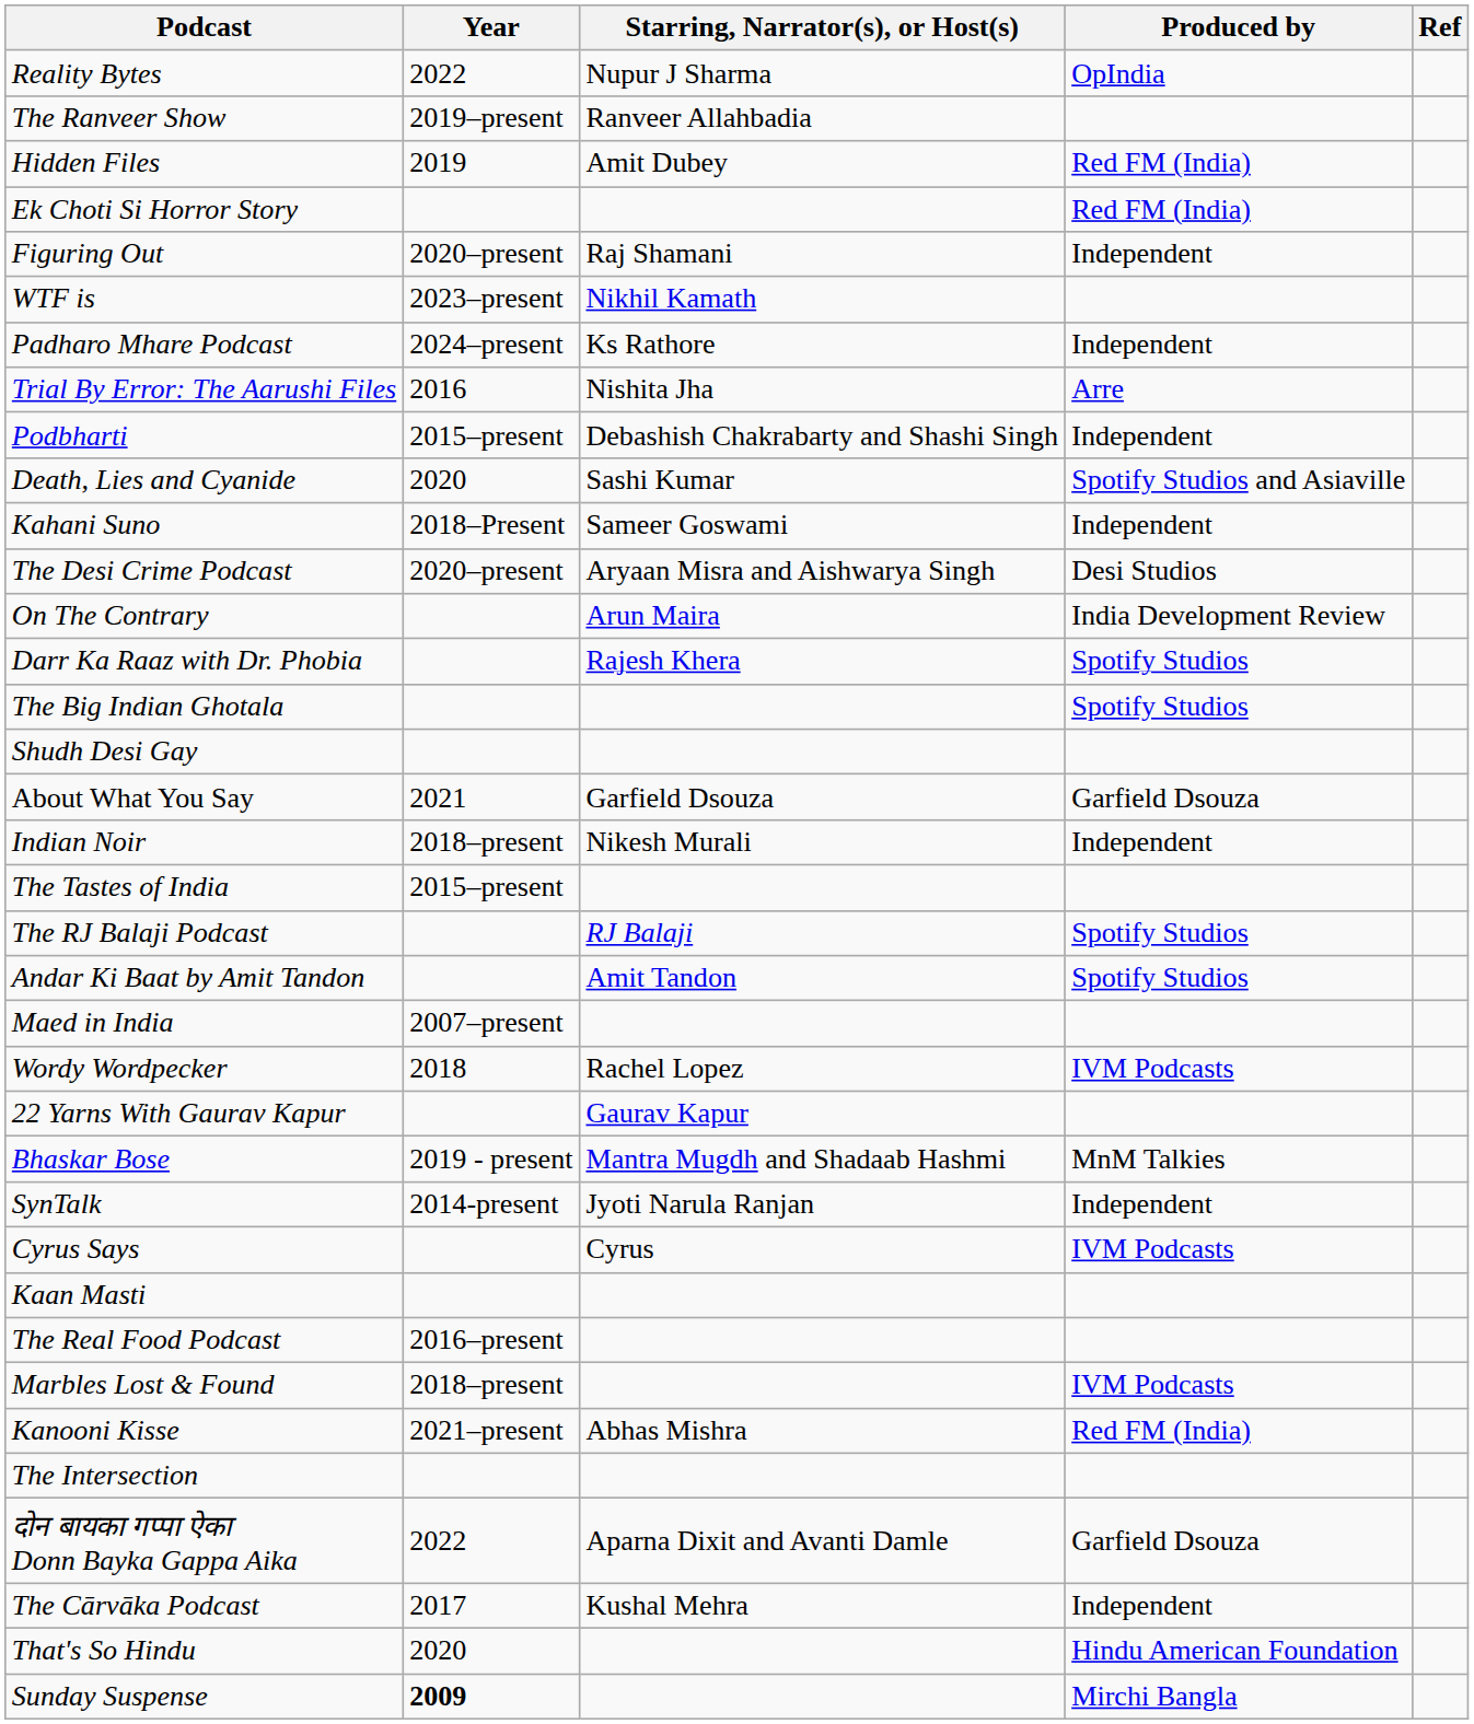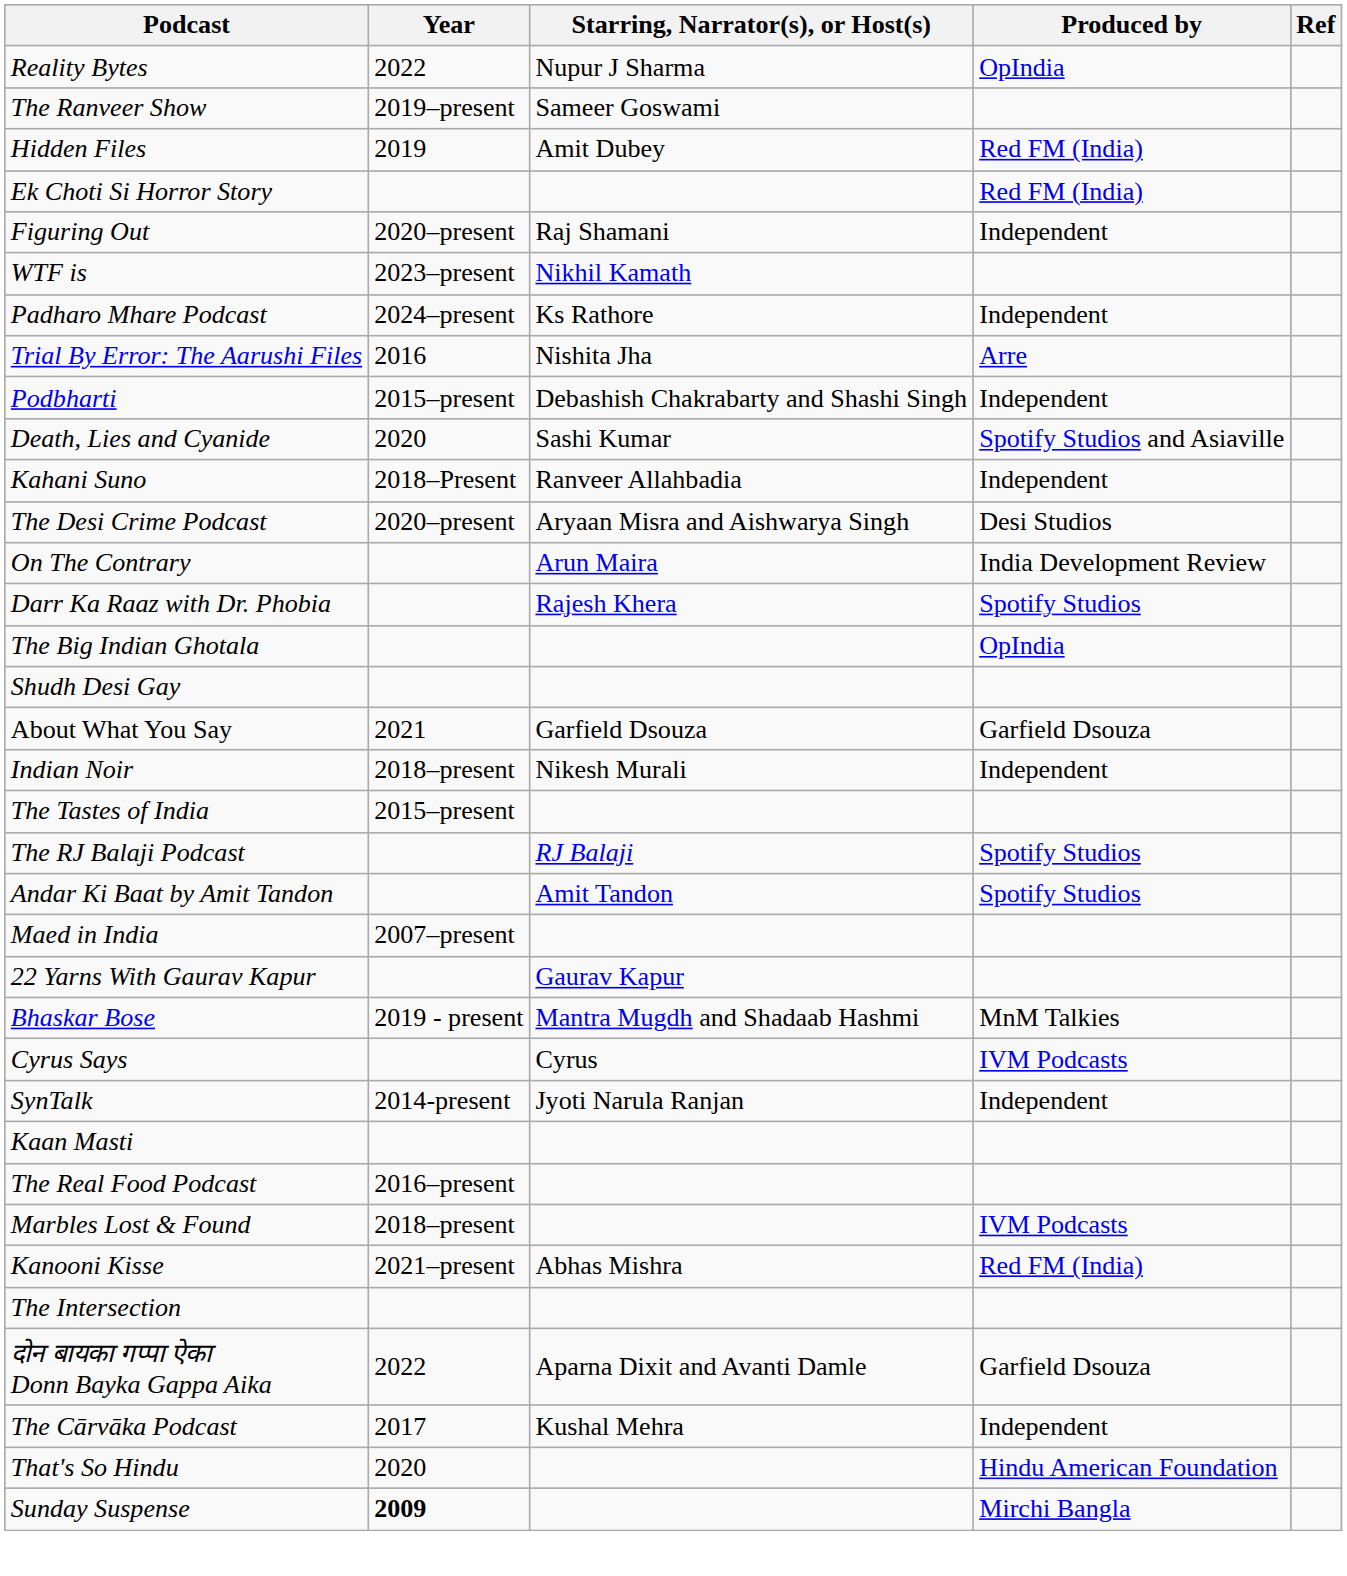The Ranveer Show | Starring, Narrator(s), or Host(s): Ranveer Allahbadia -> Sameer Goswami
Kahani Suno | Starring, Narrator(s), or Host(s): Sameer Goswami -> Ranveer Allahbadia
The Big Indian Ghotala | Produced by: Spotify Studios -> OpIndia
- row: Wordy Wordpecker | 2018 | Rachel Lopez | IVM Podcasts
rows swapped: SynTalk <-> Cyrus Says
